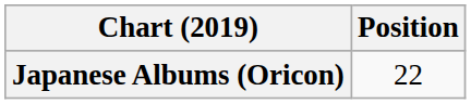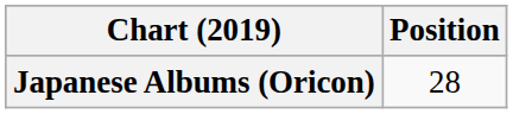Japanese Albums (Oricon) | Position: 22 -> 28
